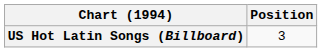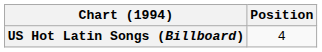US Hot Latin Songs (Billboard) | Position: 3 -> 4
